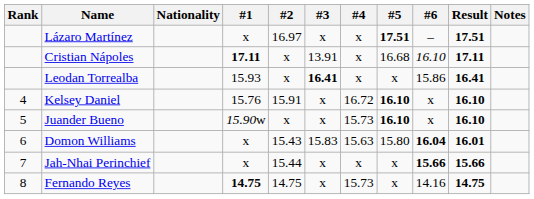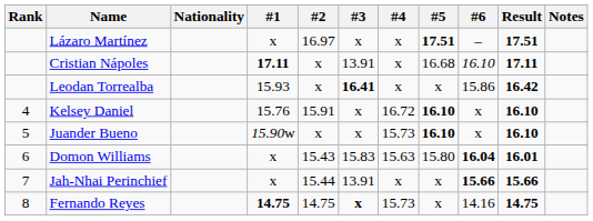Leodan Torrealba | Result: 16.41 -> 16.42
Jah-Nhai Perinchief | #3: x -> 13.91
Fernando Reyes | #3: normal -> bold
